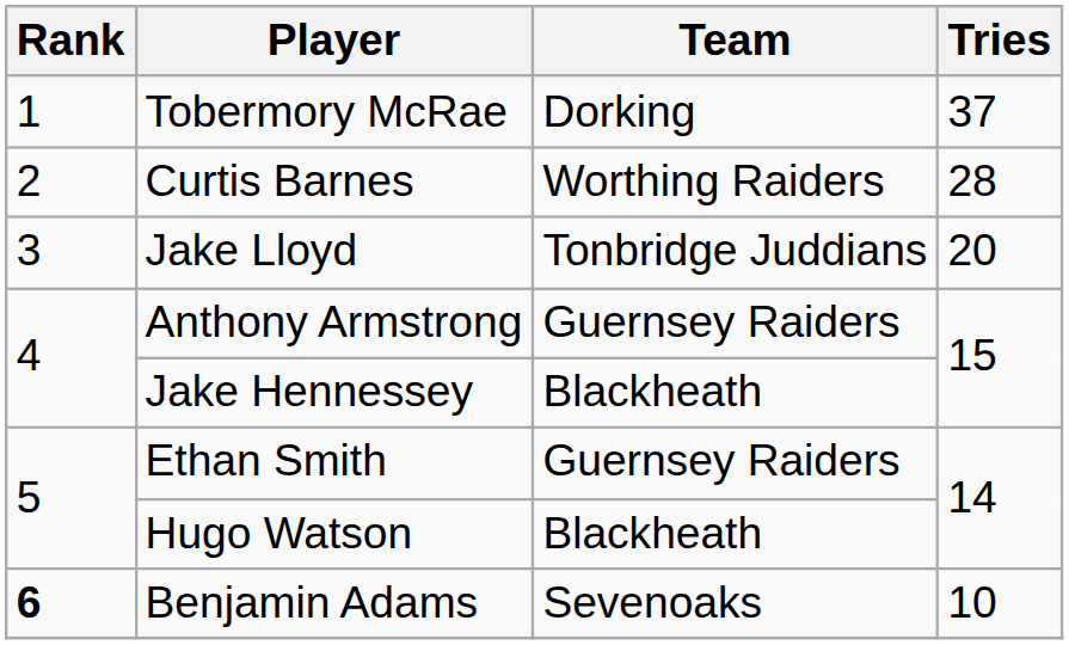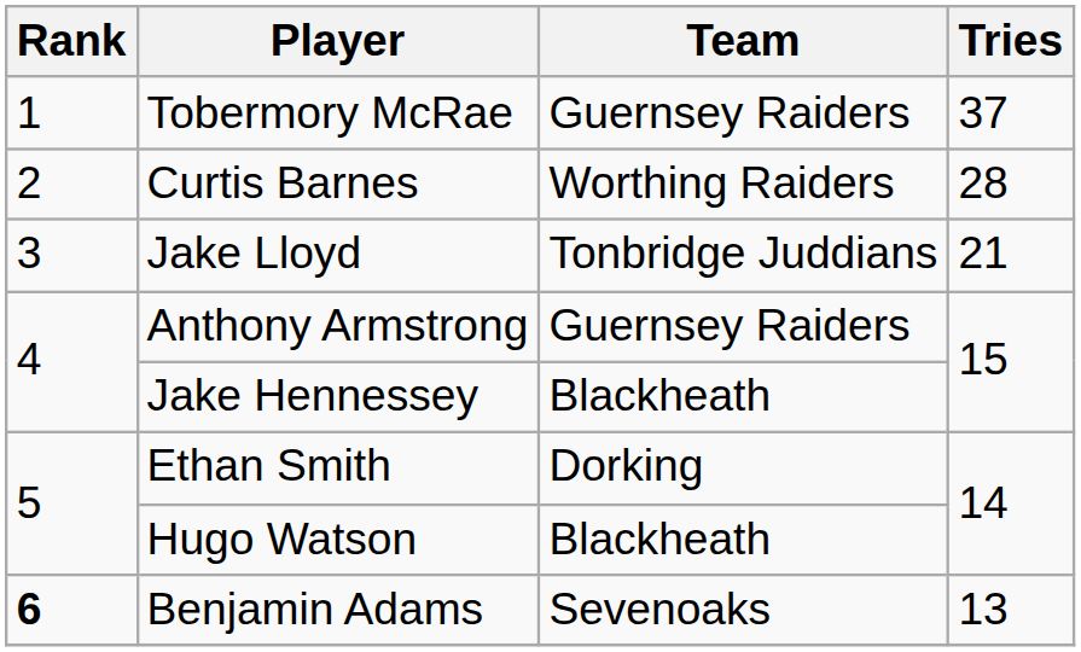Tobermory McRae | Team: Dorking -> Guernsey Raiders
Jake Lloyd | Tries: 20 -> 21
Ethan Smith | Team: Guernsey Raiders -> Dorking
Benjamin Adams | Tries: 10 -> 13
